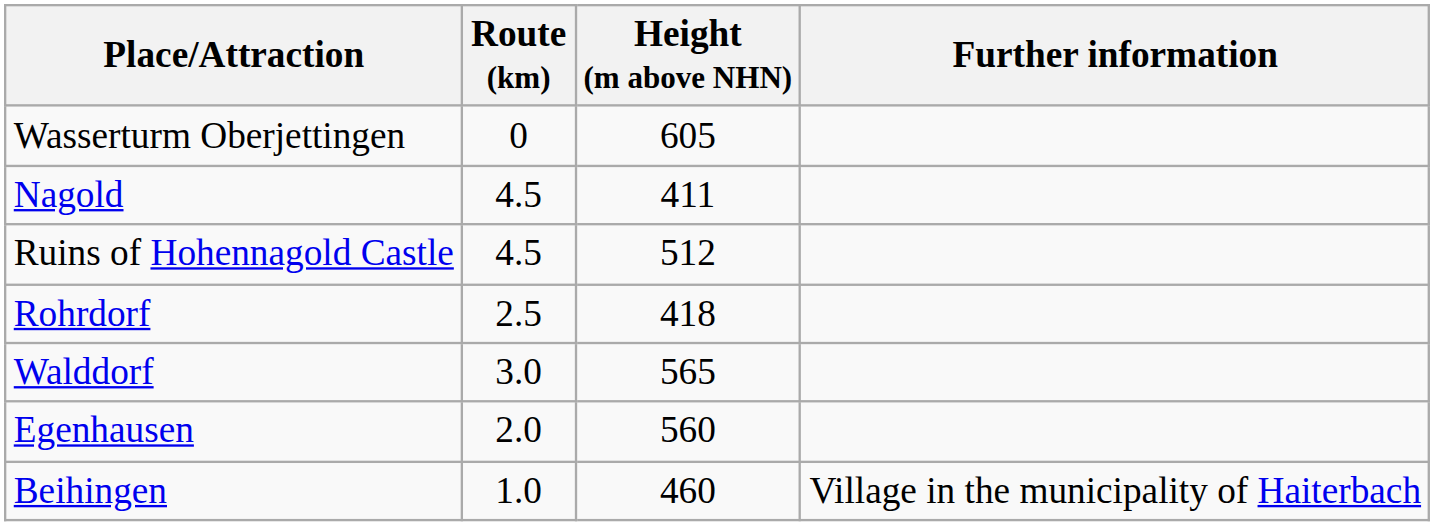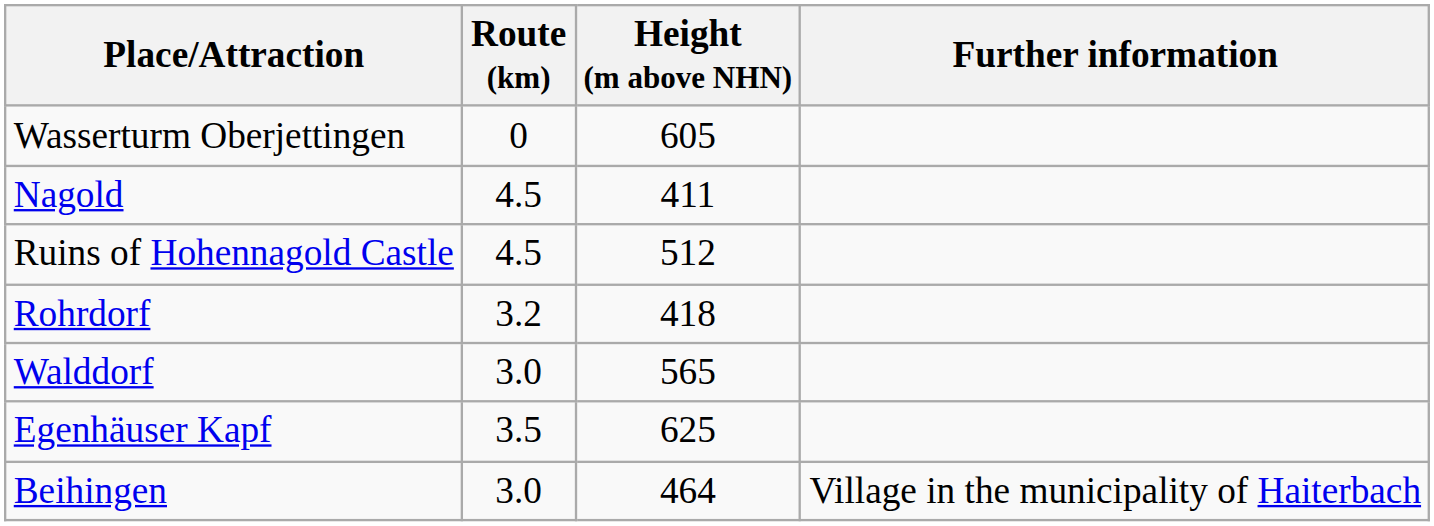Rohrdorf | Route (km): 2.5 -> 3.2
+ row: Egenhäuser Kapf | 3.5 | 625
- row: Egenhausen | 2.0 | 560
Beihingen | Route (km): 1.0 -> 3.0
Beihingen | Height (m above NHN): 460 -> 464
